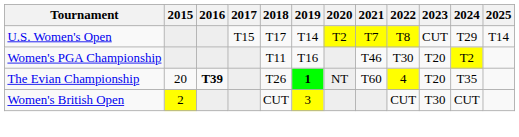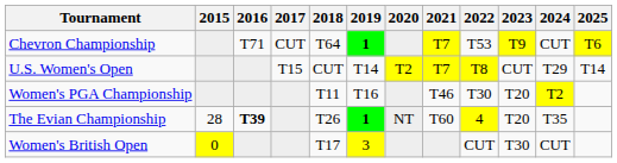+ row: Chevron Championship | T71 | CUT | T64 | 1 | T7 | T53 | T9 | CUT | T6
U.S. Women's Open | 2018: T17 -> CUT
The Evian Championship | 2015: 20 -> 28
Women's British Open | 2015: 2 -> 0
Women's British Open | 2018: CUT -> T17
